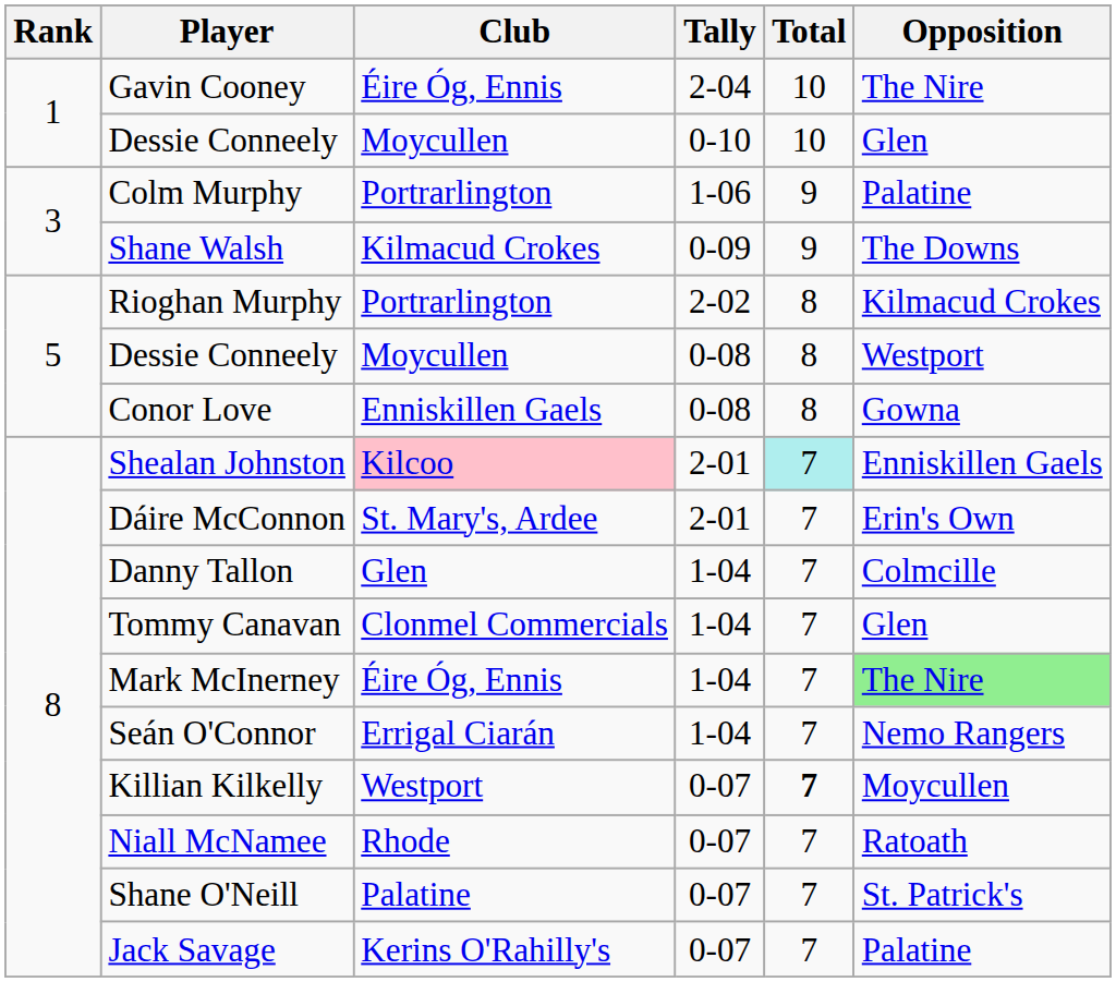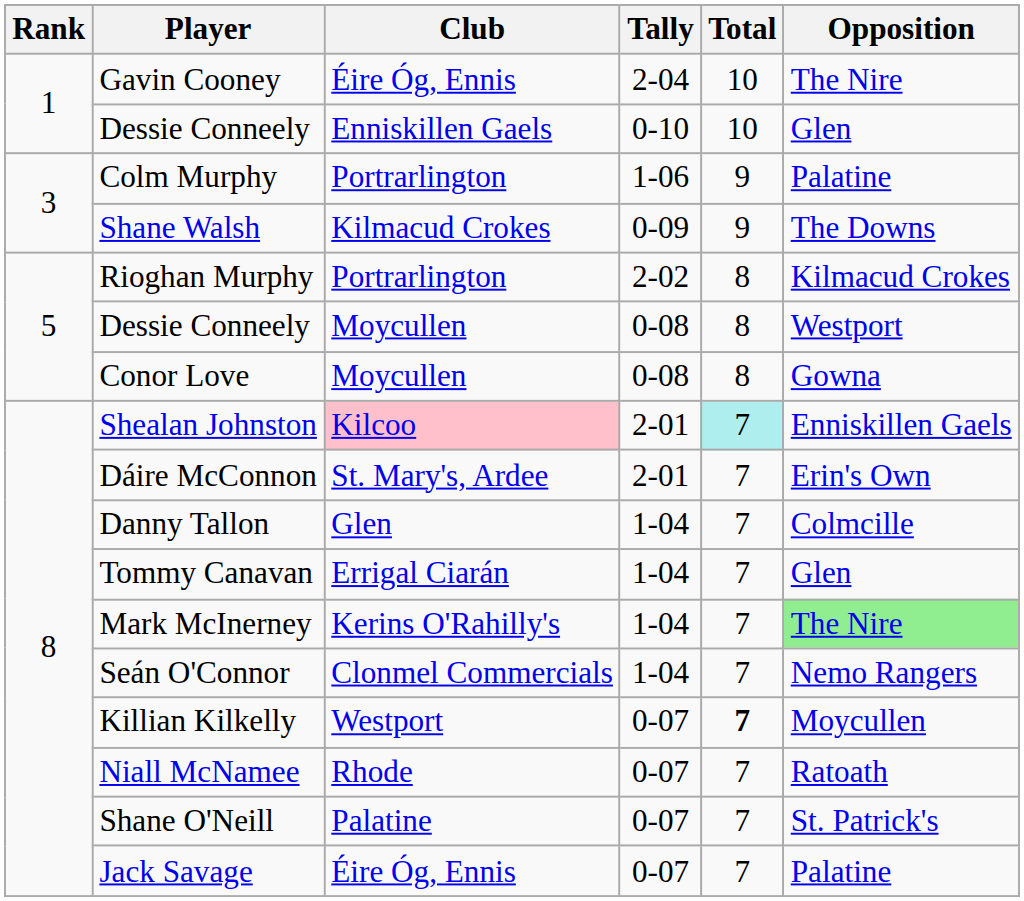Dessie Conneely / 0-10 | Club: Moycullen -> Enniskillen Gaels
Conor Love | Club: Enniskillen Gaels -> Moycullen
Tommy Canavan | Club: Clonmel Commercials -> Errigal Ciarán
Mark McInerney | Club: Éire Óg, Ennis -> Kerins O'Rahilly's
Seán O'Connor | Club: Errigal Ciarán -> Clonmel Commercials
Jack Savage | Club: Kerins O'Rahilly's -> Éire Óg, Ennis
